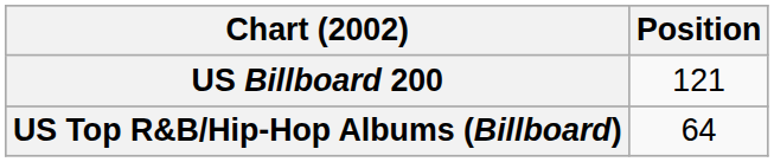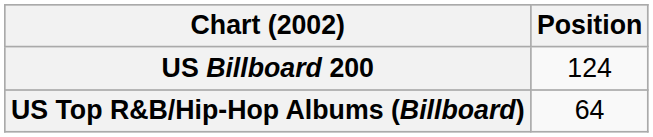US Billboard 200 | Position: 121 -> 124
